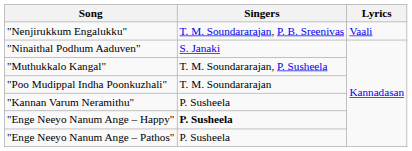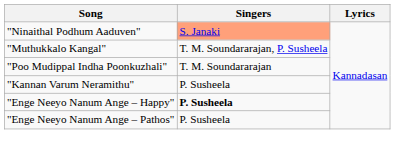- row: "Nenjirukkum Engalukku" | T. M. Soundararajan, P. B. Sreenivas | Vaali
"Ninaithal Podhum Aaduven" | Singers: no background -> lightsalmon background
